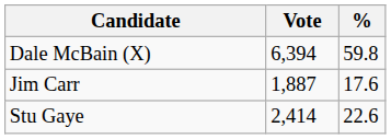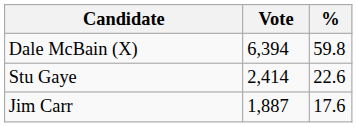rows swapped: Stu Gaye <-> Jim Carr
